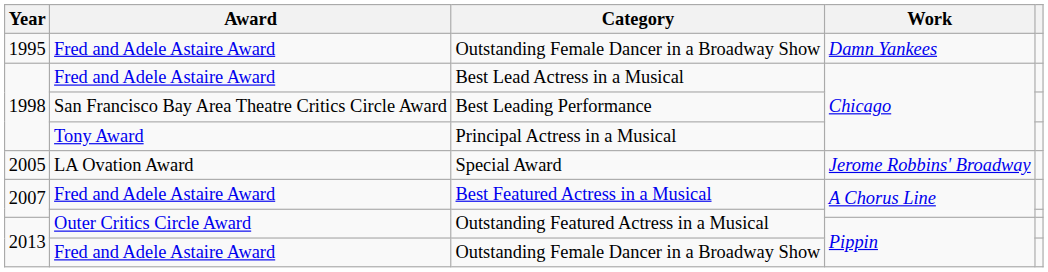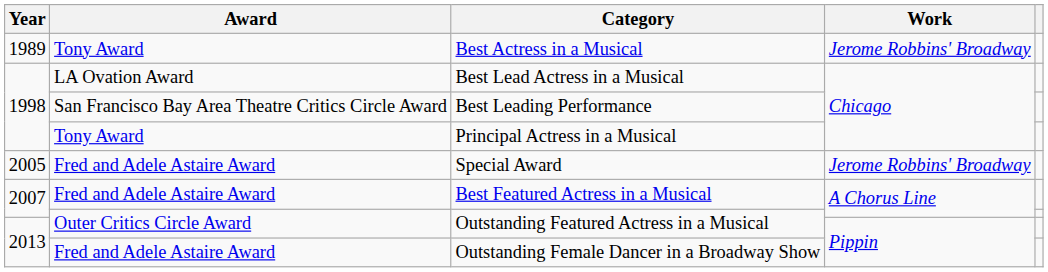+ row: 1989 | Tony Award | Best Actress in a Musical | Jerome Robbins' Broadway
- row: 1995 | Fred and Adele Astaire Award | Outstanding Female Dancer in a Broadway Show | Damn Yankees
Best Lead Actress in a Musical | Award: Fred and Adele Astaire Award -> LA Ovation Award
Special Award | Award: LA Ovation Award -> Fred and Adele Astaire Award
